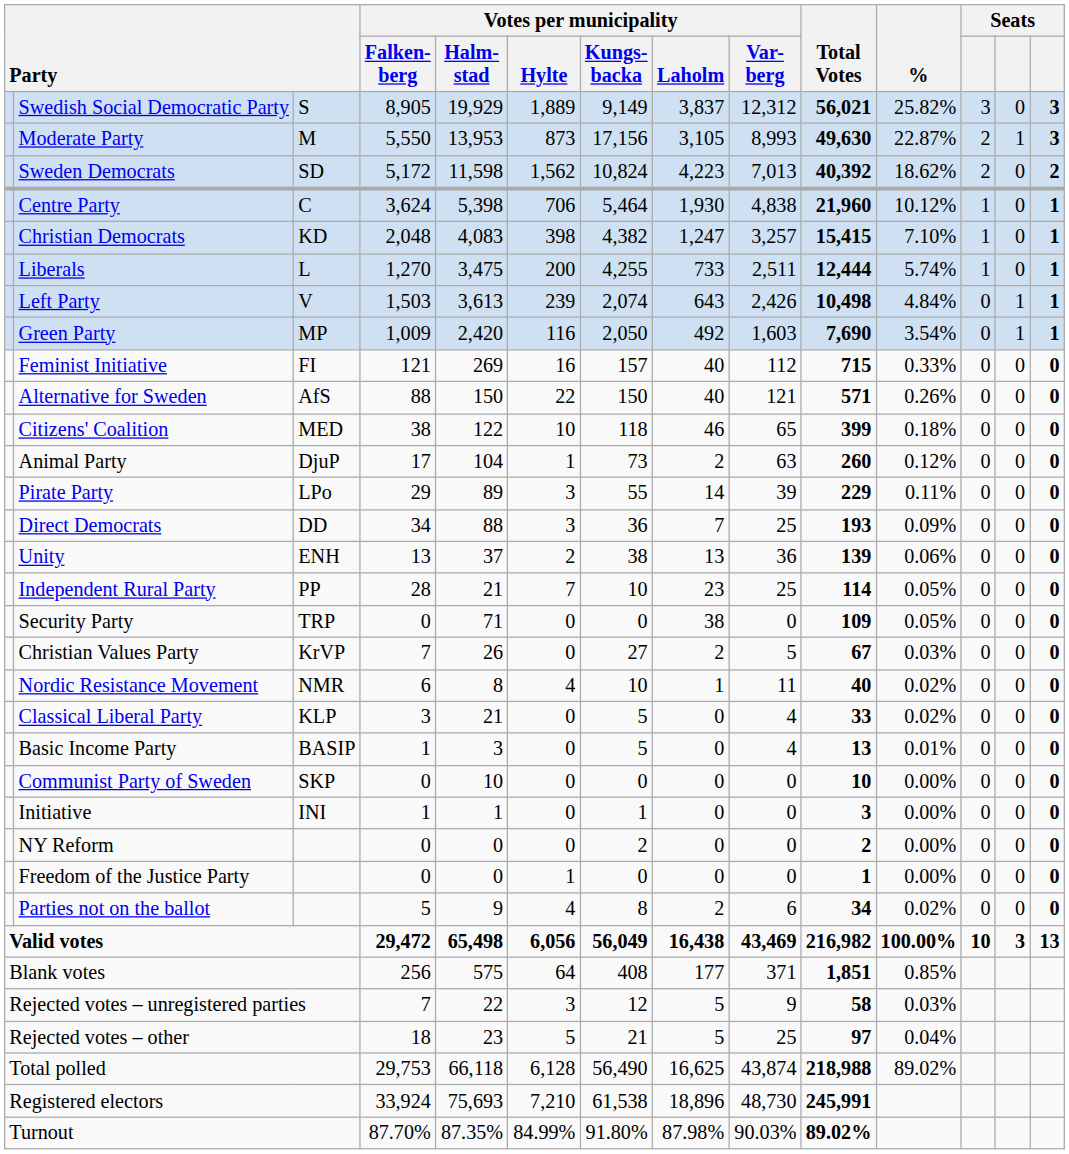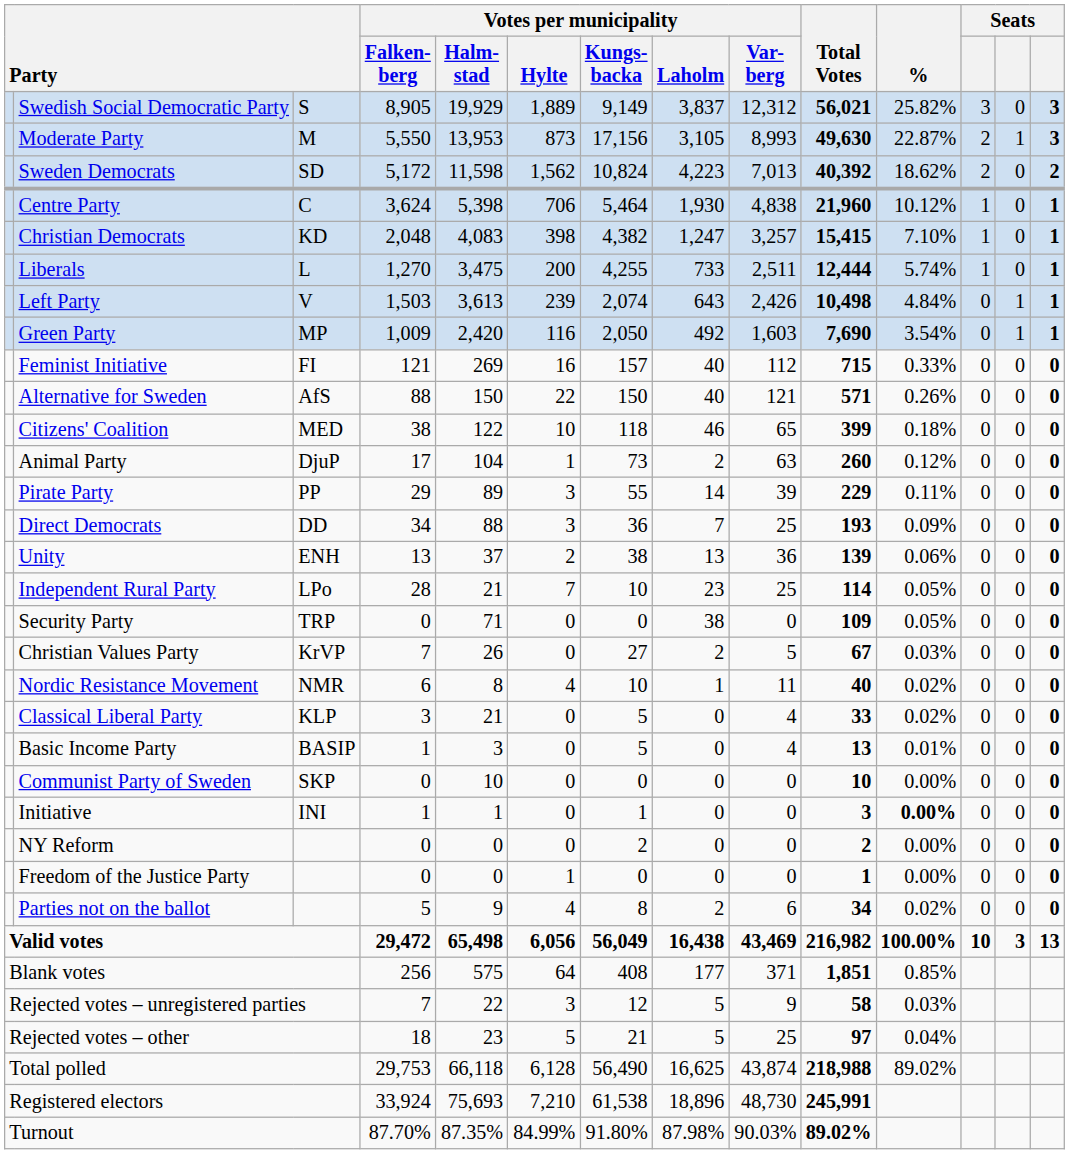Pirate Party | column 3: LPo -> PP
Independent Rural Party | column 3: PP -> LPo
Initiative | %: normal -> bold
